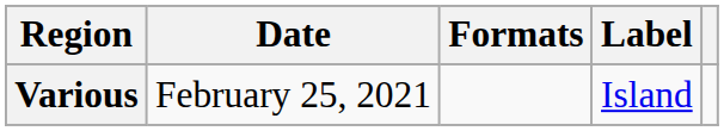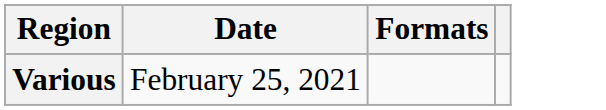- column: Label | Island
